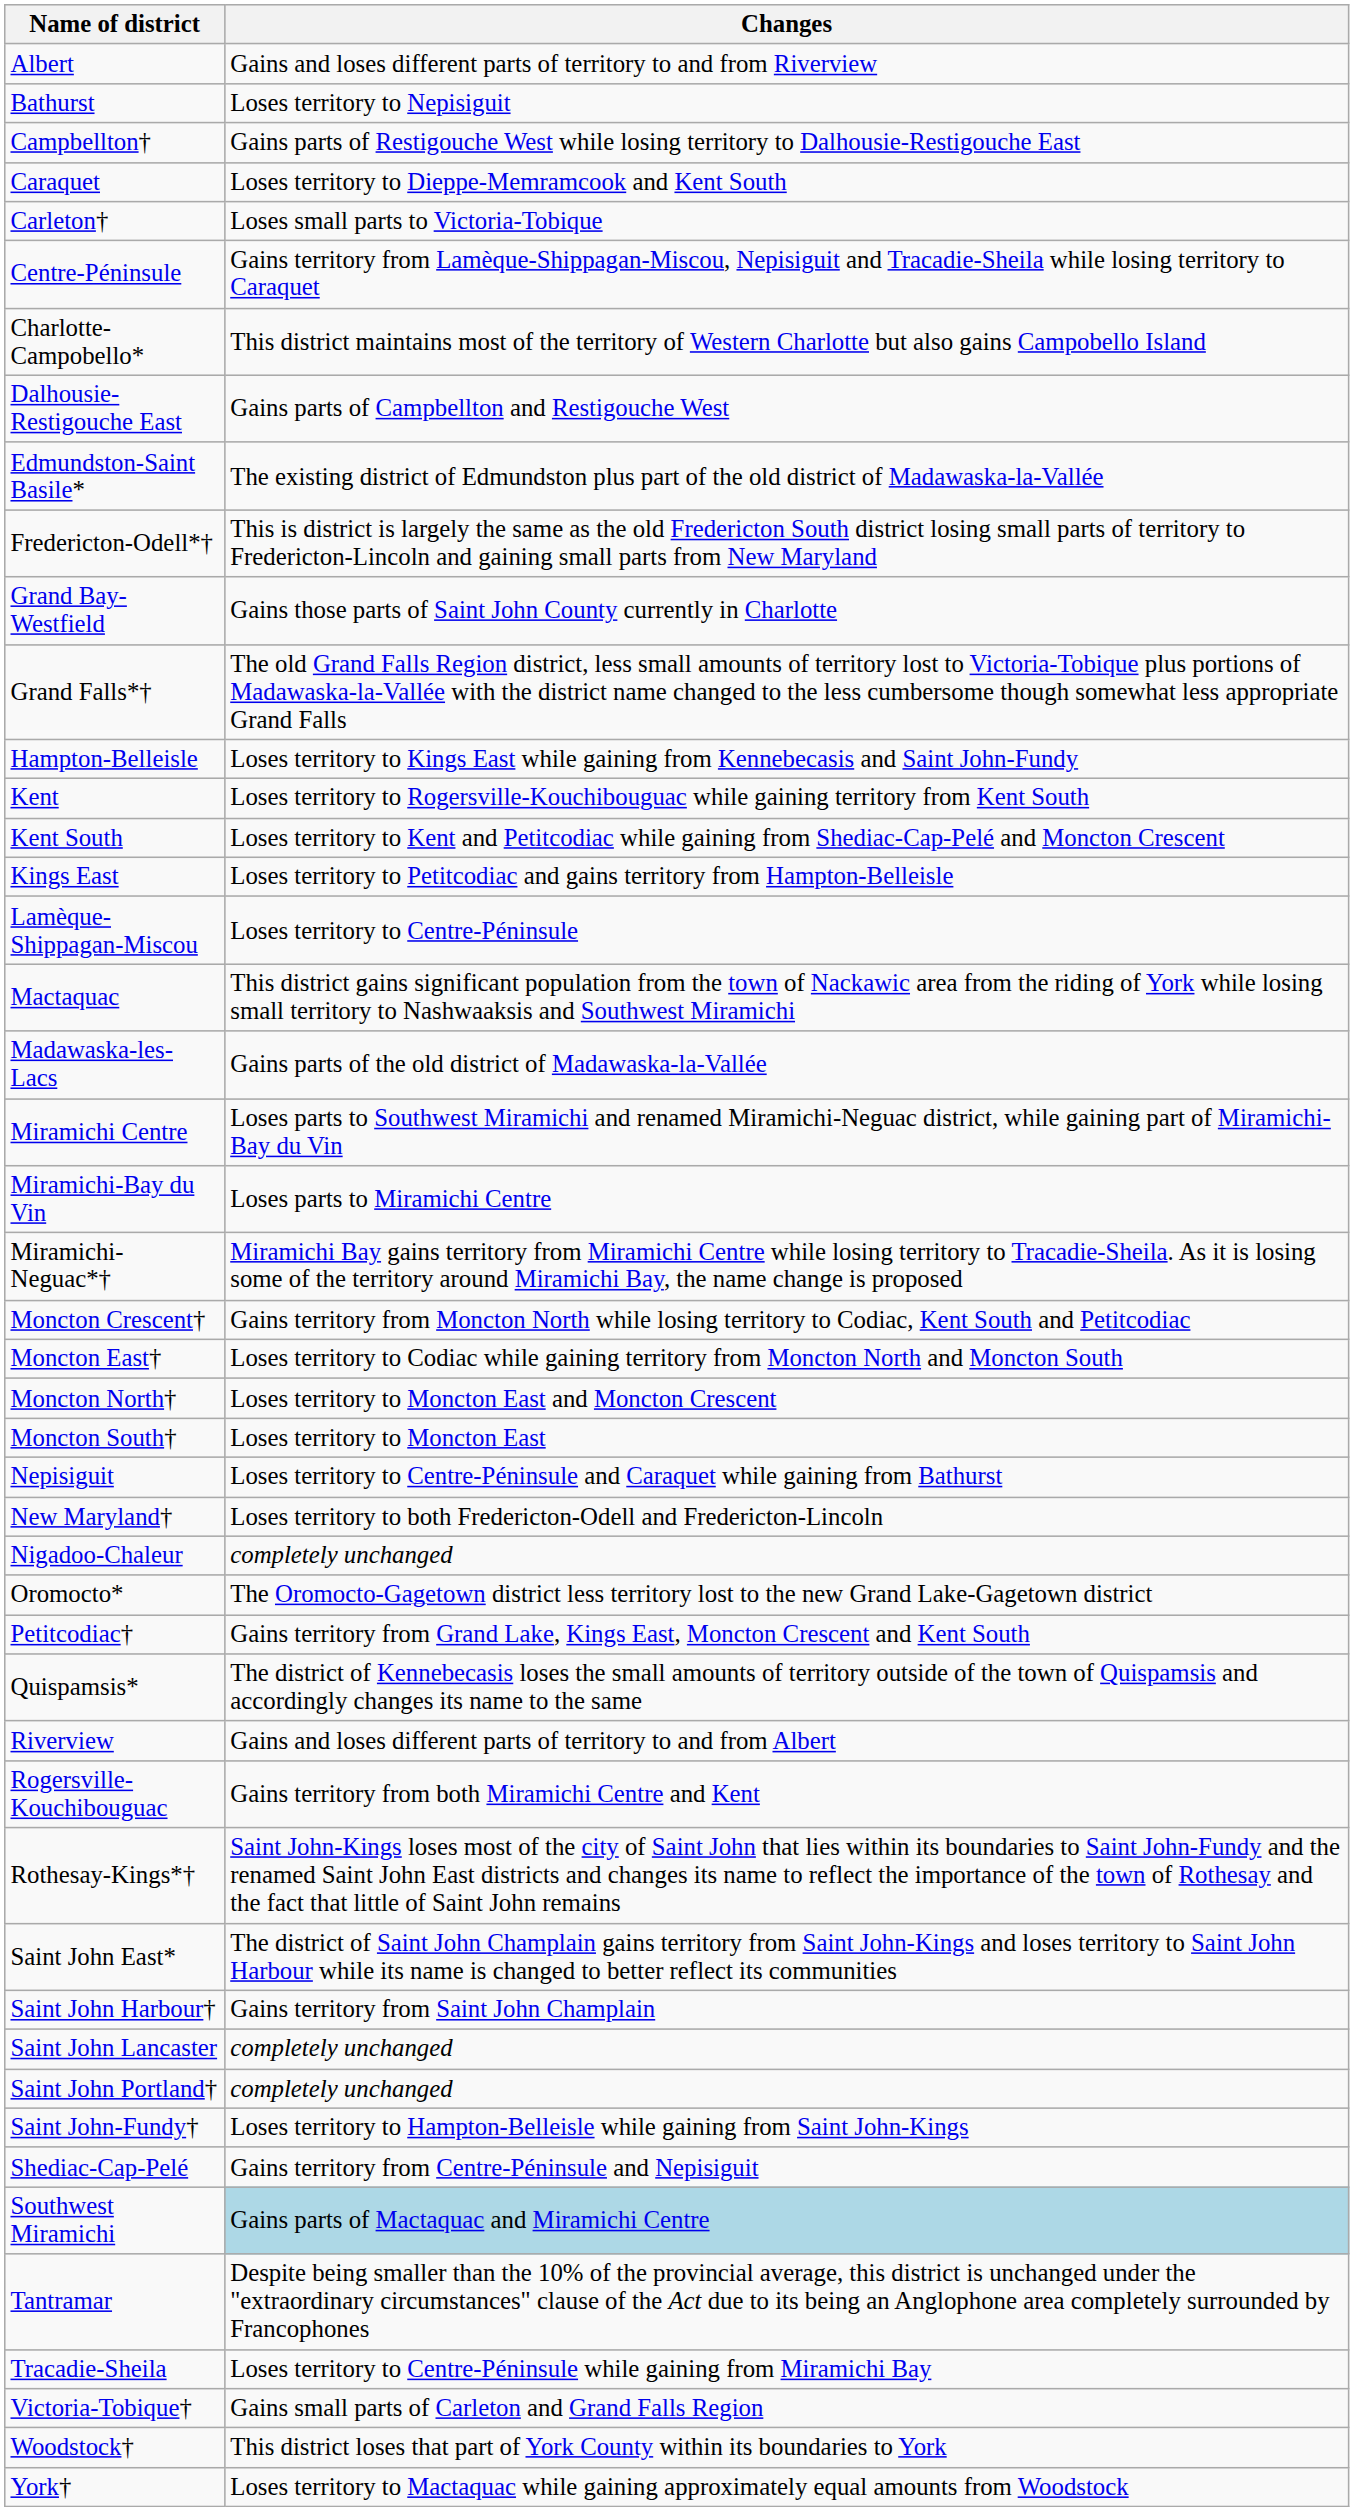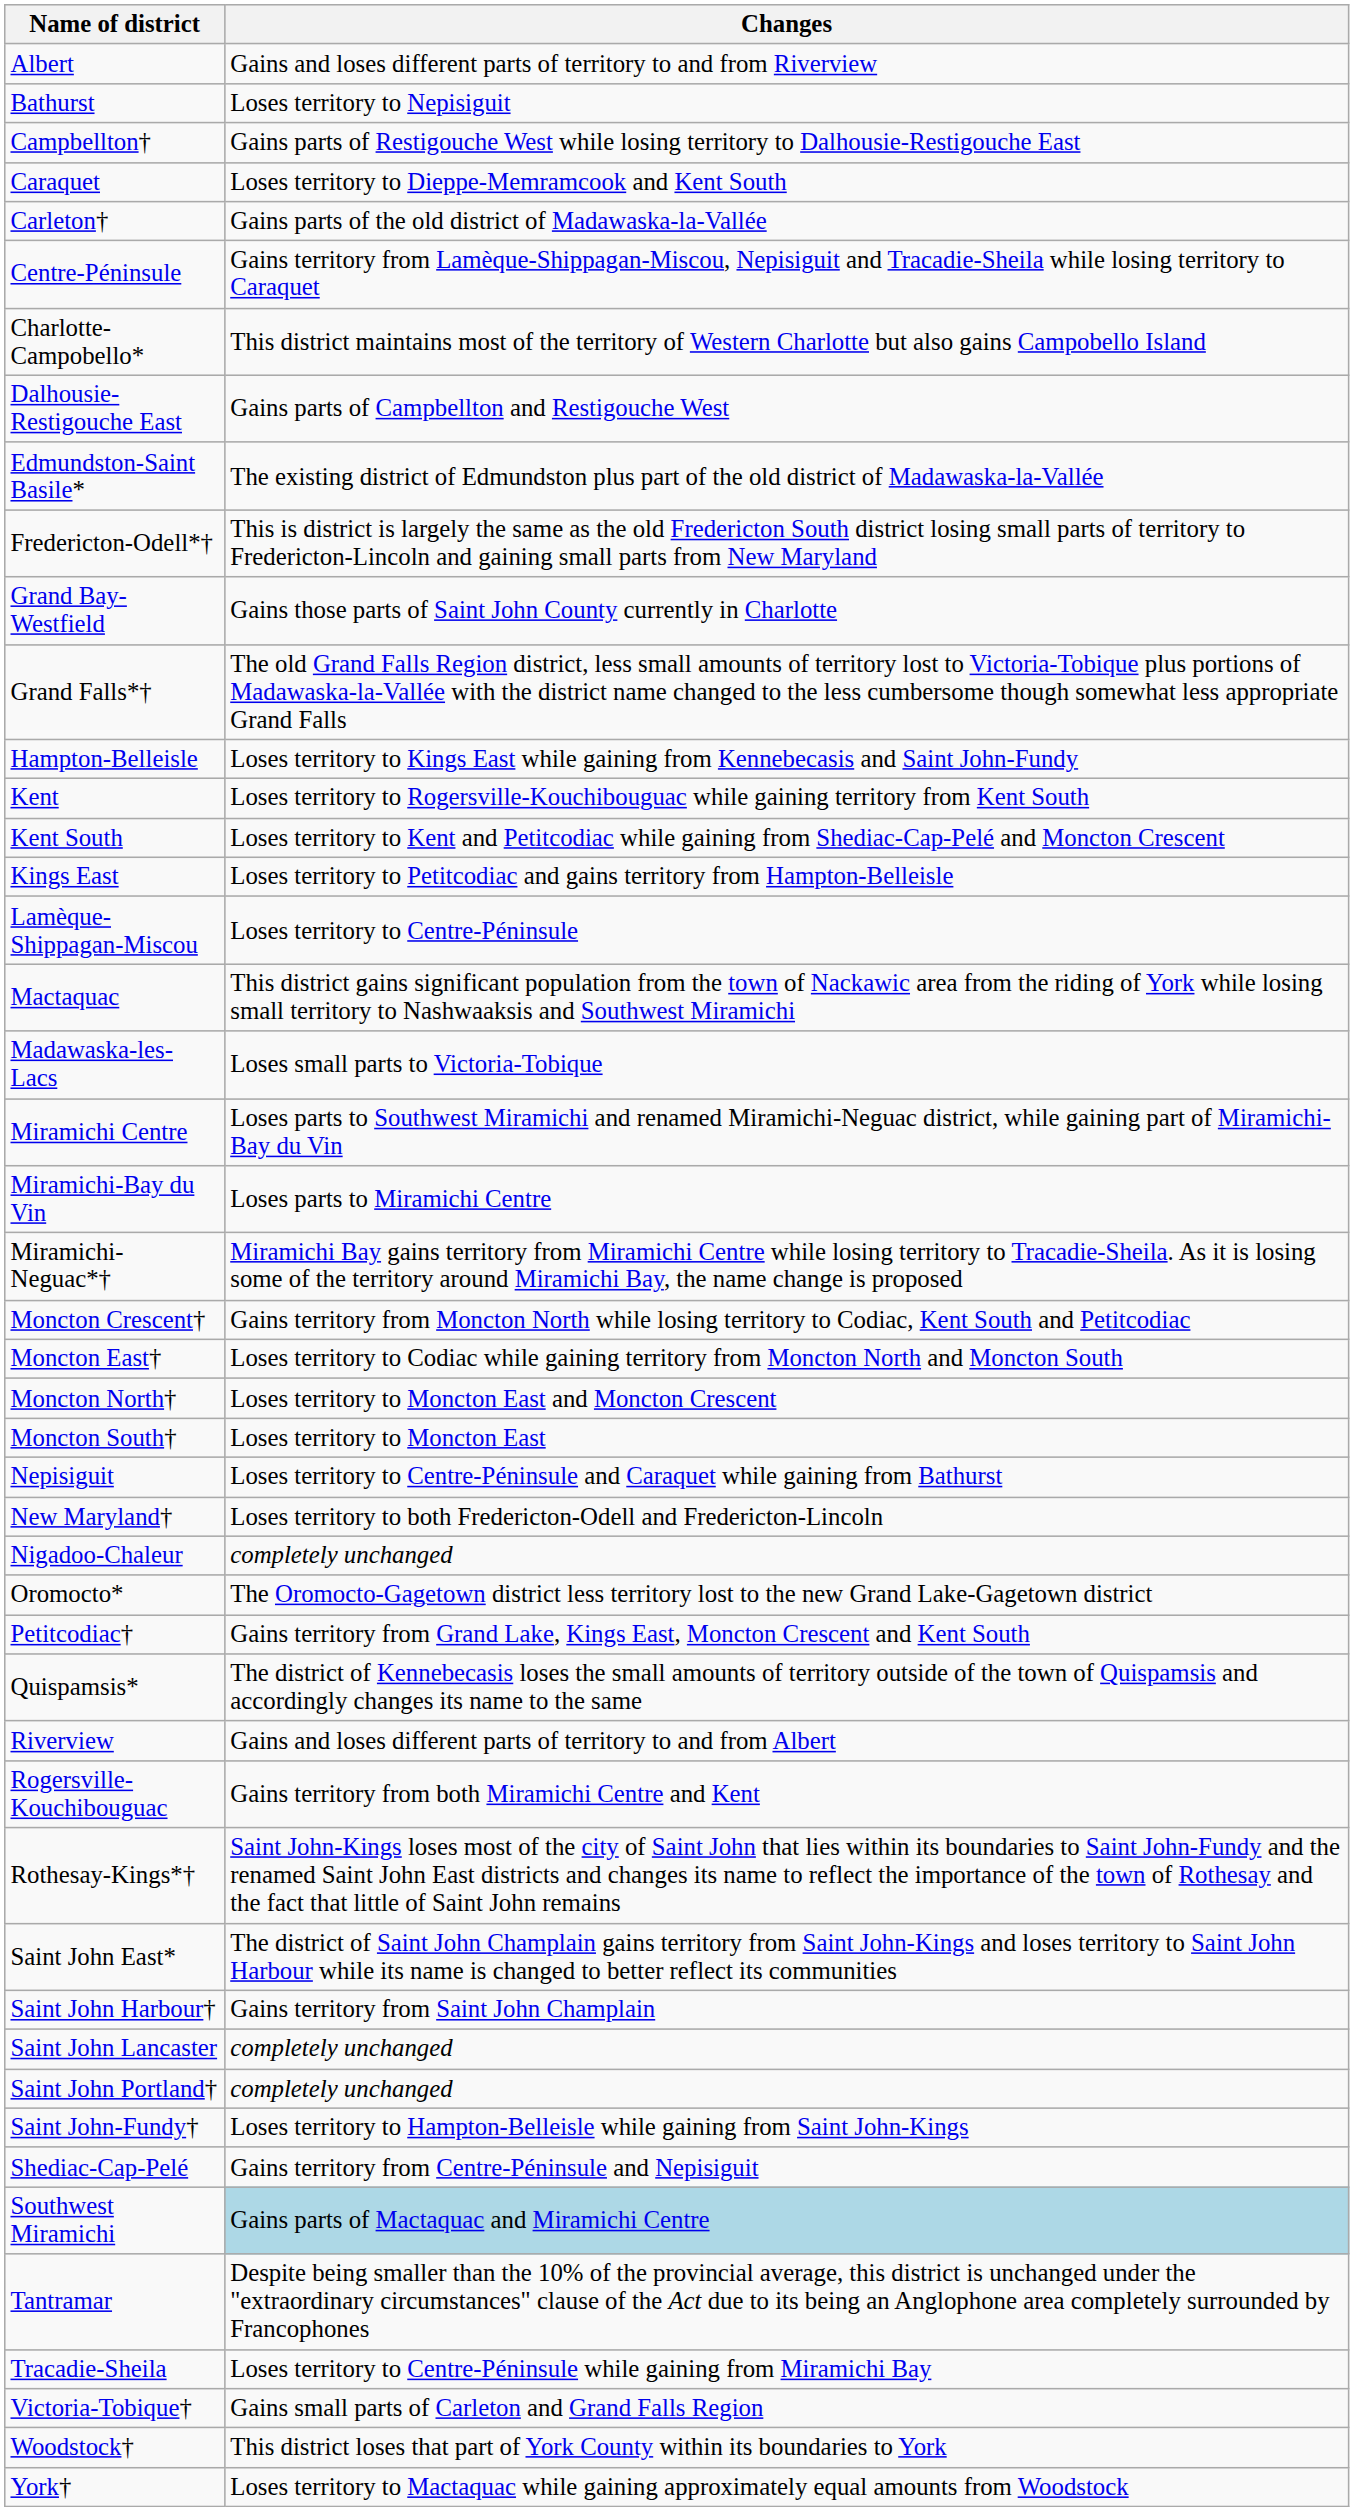Carleton† | Changes: Loses small parts to Victoria-Tobique -> Gains parts of the old district of Madawaska-la-Vallée
Madawaska-les-Lacs | Changes: Gains parts of the old district of Madawaska-la-Vallée -> Loses small parts to Victoria-Tobique
